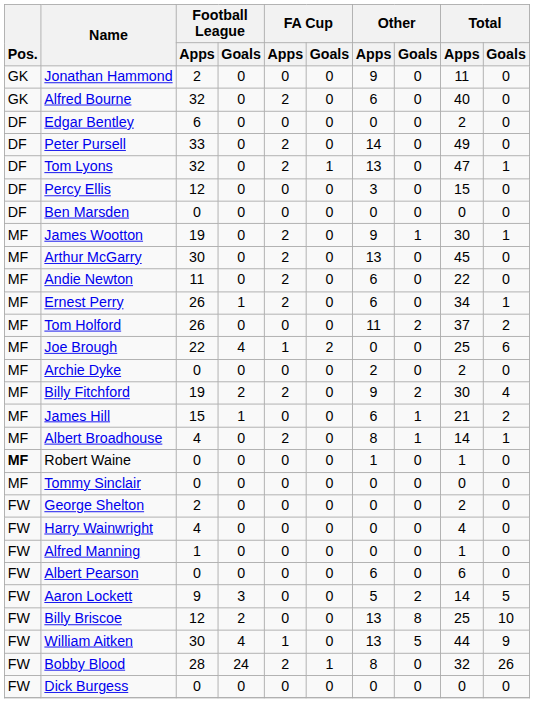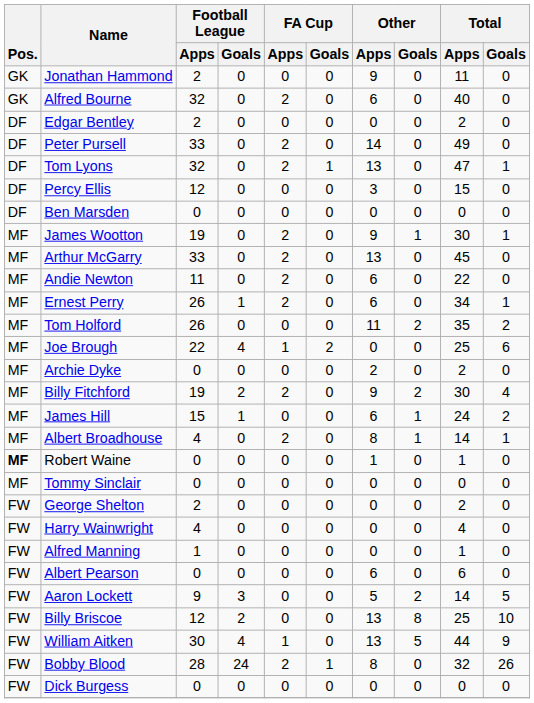Edgar Bentley | Football League / Apps: 6 -> 2
Arthur McGarry | Football League / Apps: 30 -> 33
Tom Holford | Total / Apps: 37 -> 35
James Hill | Total / Apps: 21 -> 24
